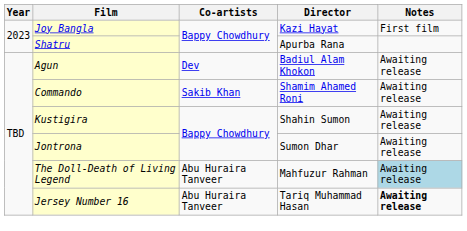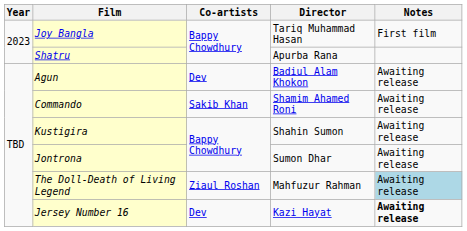Joy Bangla | Director: Kazi Hayat -> Tariq Muhammad Hasan
The Doll-Death of Living Legend | Co-artists: Abu Huraira Tanveer -> Ziaul Roshan
Jersey Number 16 | Co-artists: Abu Huraira Tanveer -> Dev
Jersey Number 16 | Director: Tariq Muhammad Hasan -> Kazi Hayat
